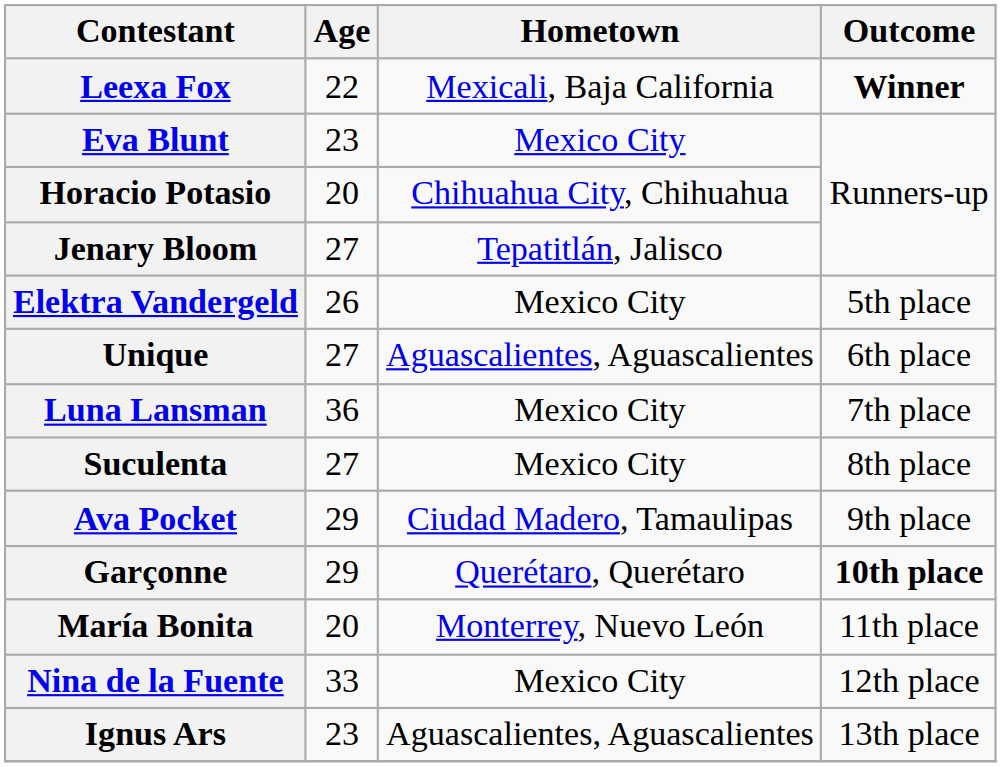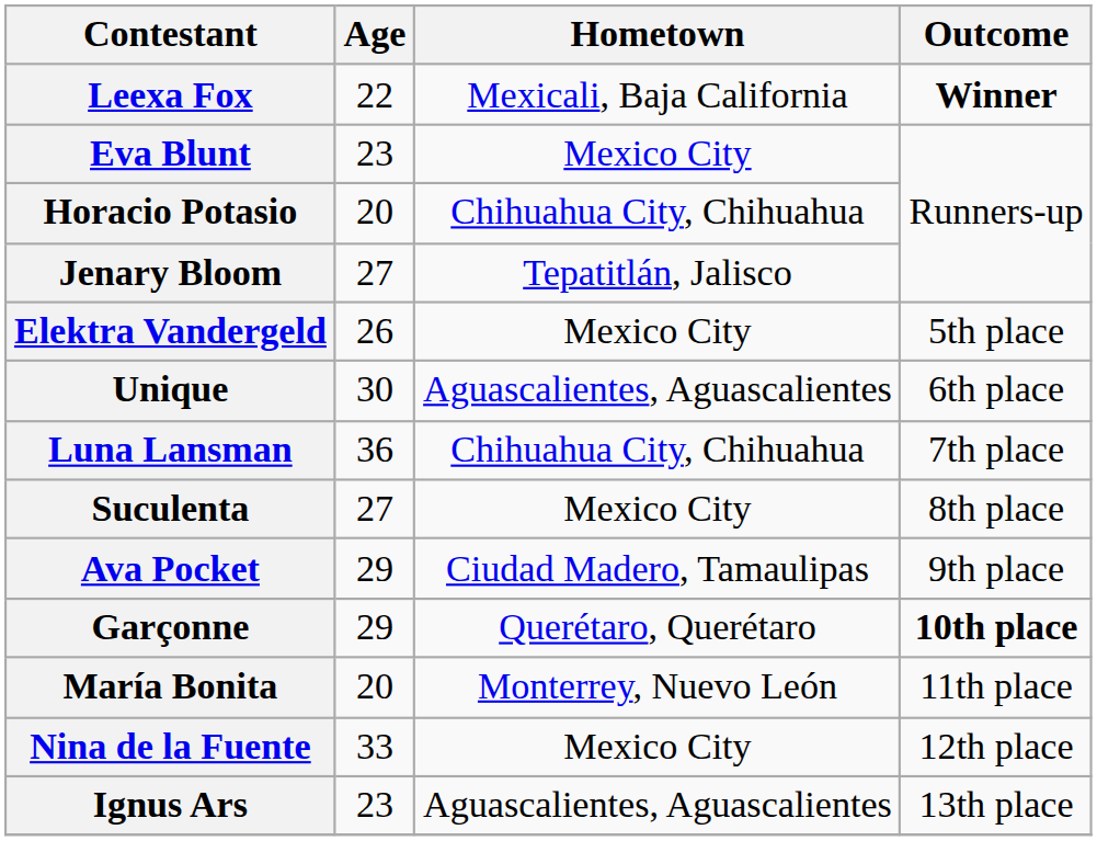Unique | Age: 27 -> 30
Luna Lansman | Hometown: Mexico City -> Chihuahua City, Chihuahua
